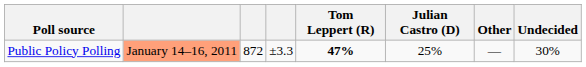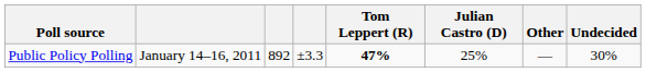Public Policy Polling | column 2: lightsalmon background -> no background
Public Policy Polling | column 3: 872 -> 892
